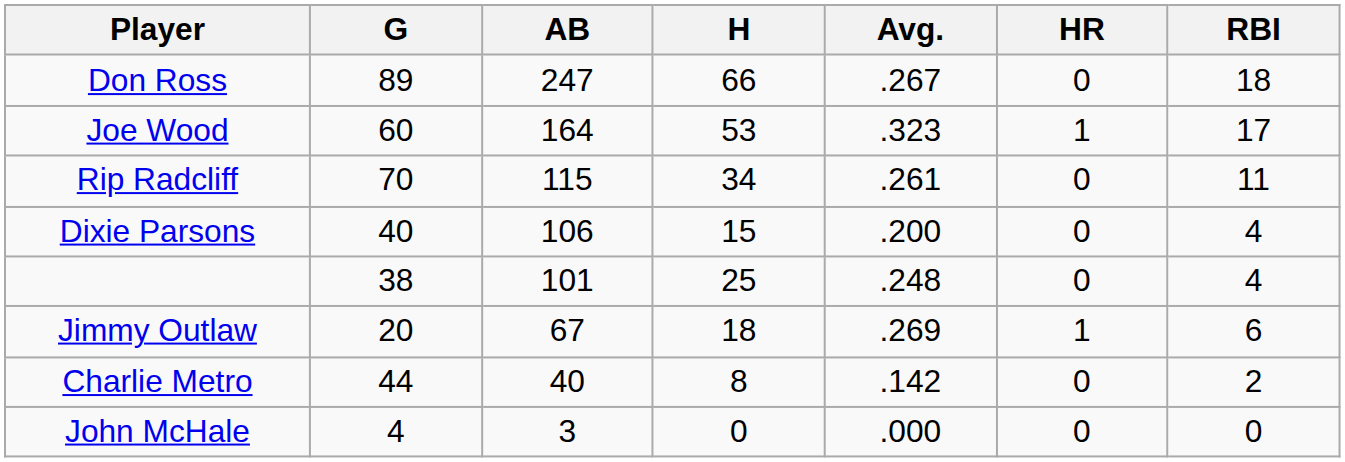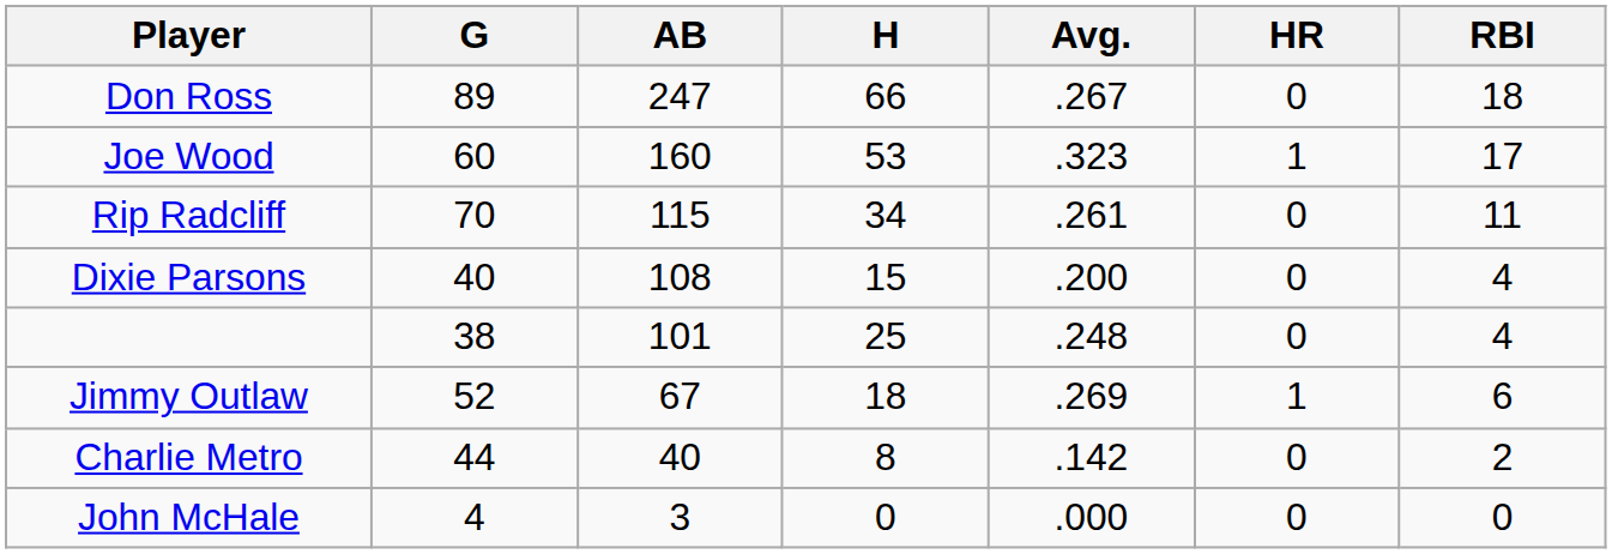Joe Wood | AB: 164 -> 160
Dixie Parsons | AB: 106 -> 108
Jimmy Outlaw | G: 20 -> 52
